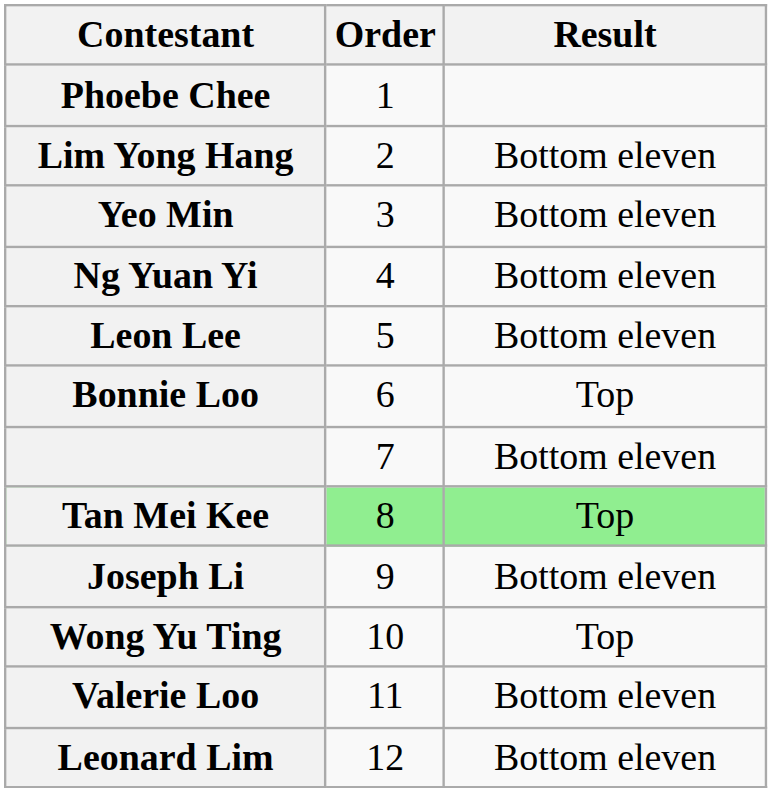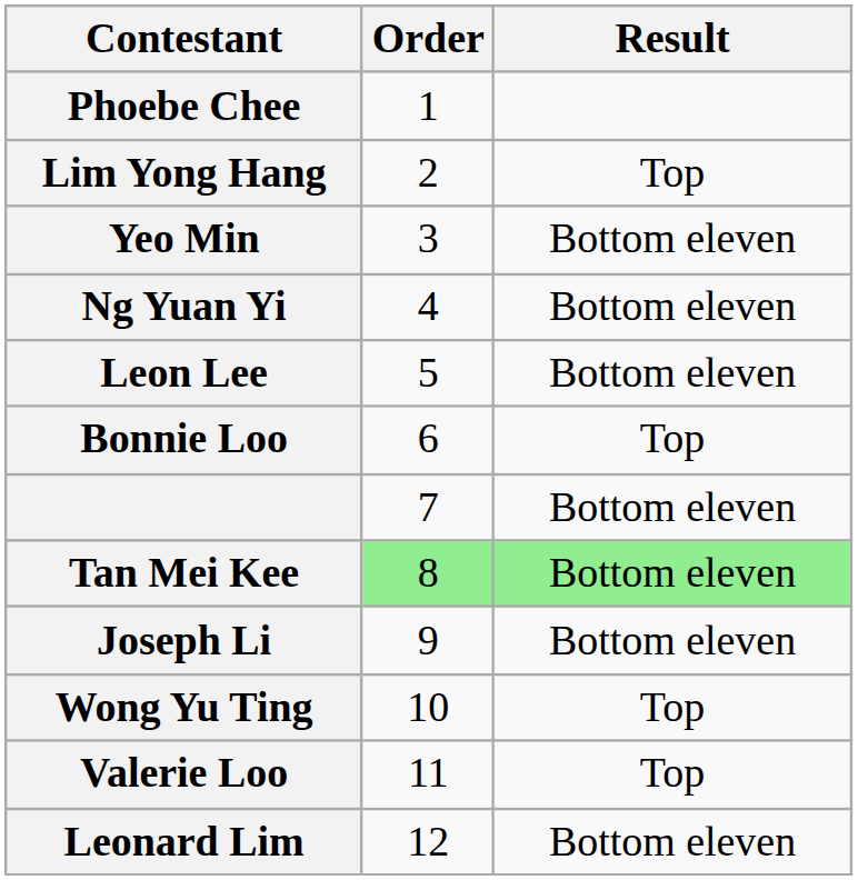Lim Yong Hang | Result: Bottom eleven -> Top
Tan Mei Kee | Result: Top -> Bottom eleven
Valerie Loo | Result: Bottom eleven -> Top
